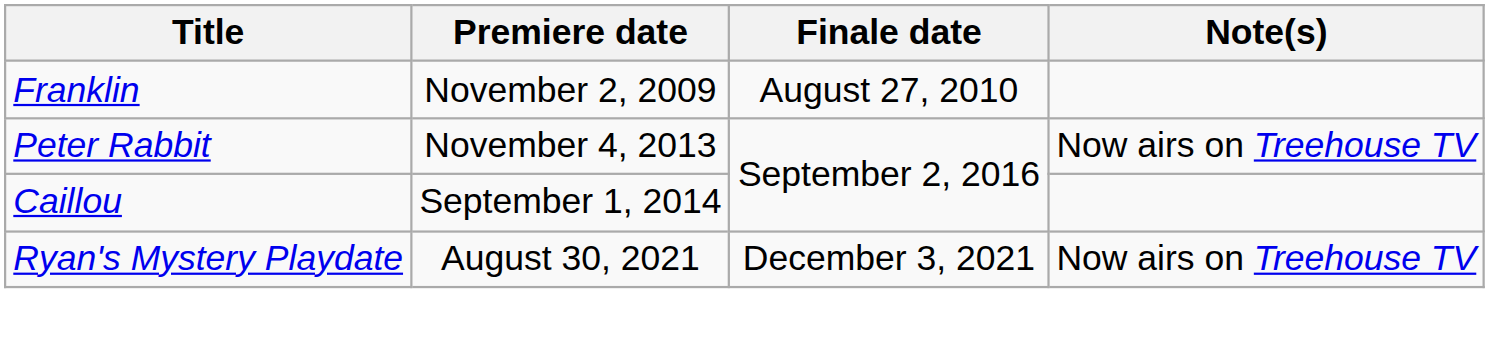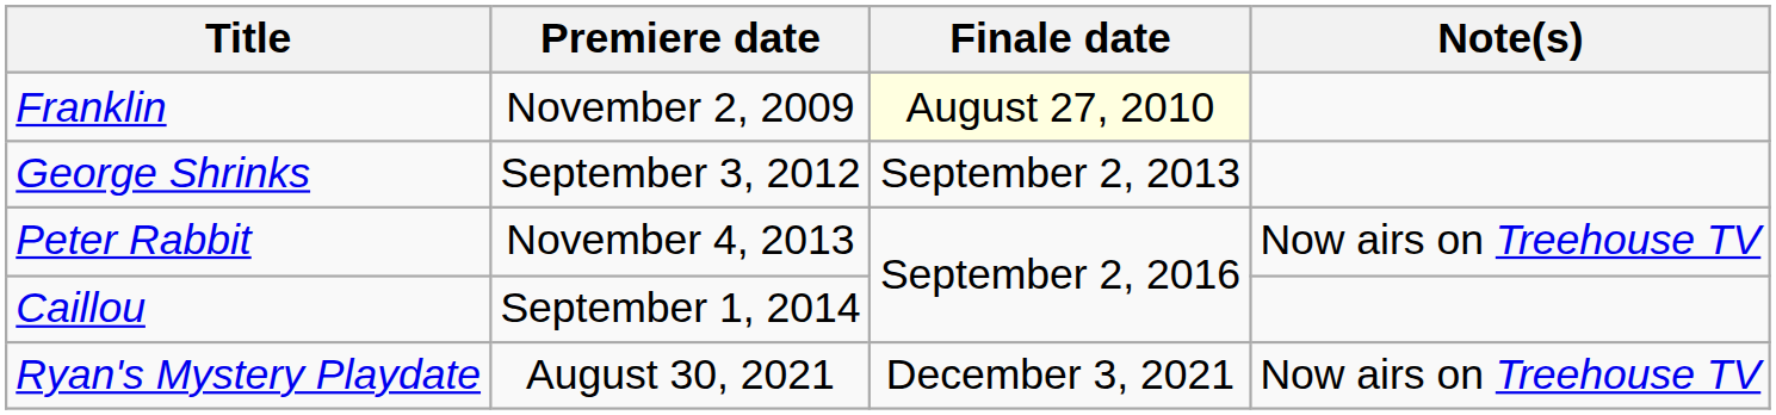Franklin | Finale date: no background -> lightyellow background
+ row: George Shrinks | September 3, 2012 | September 2, 2013
